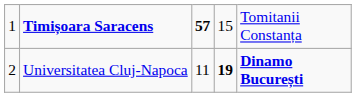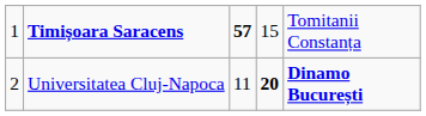Universitatea Cluj-Napoca | column 4: 19 -> 20
